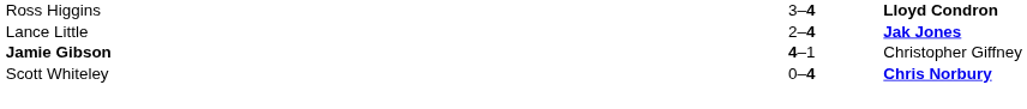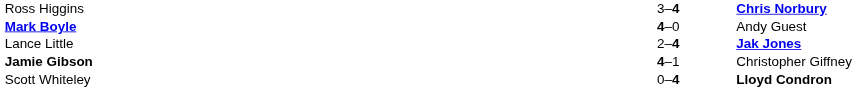Ross Higgins | column 3: Lloyd Condron -> Chris Norbury
+ row: Mark Boyle | 4–0 | Andy Guest
Scott Whiteley | column 3: Chris Norbury -> Lloyd Condron
